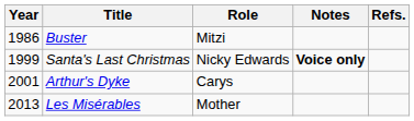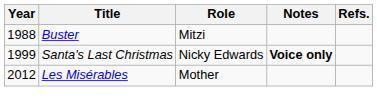Buster | Year: 1986 -> 1988
- row: 2001 | Arthur's Dyke | Carys
Les Misérables | Year: 2013 -> 2012
